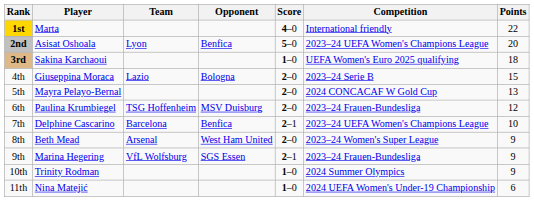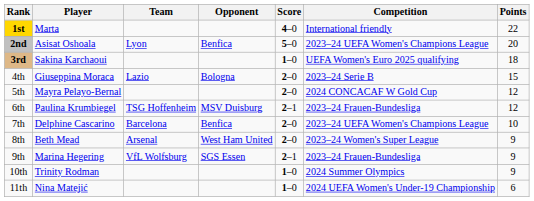5th | Points: 13 -> 12
6th | Score: 2–0 -> 2–1
7th | Score: 2–1 -> 2–0
